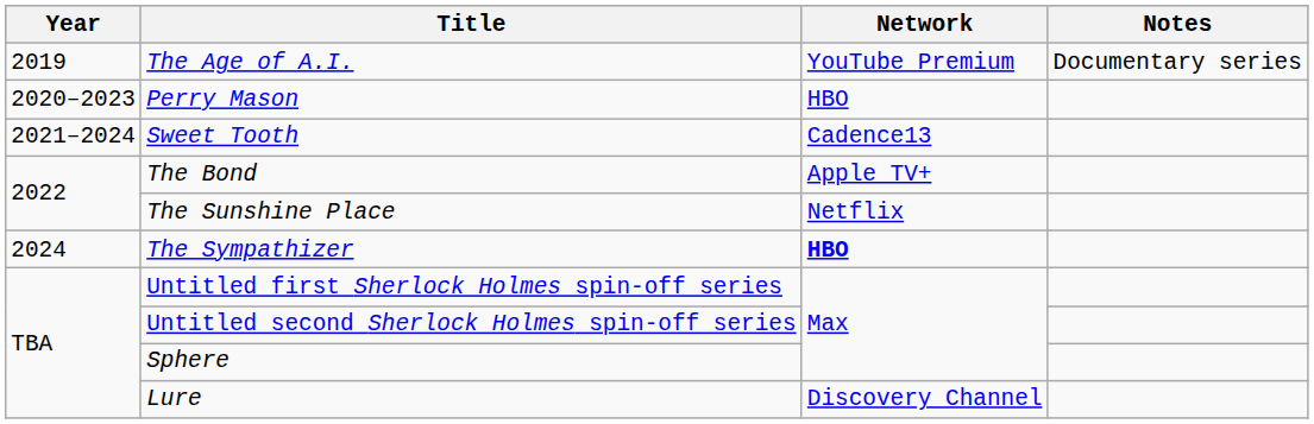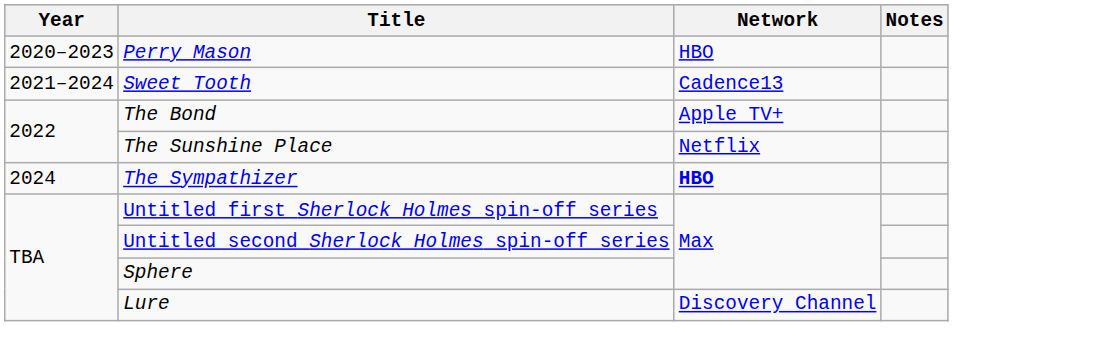- row: 2019 | The Age of A.I. | YouTube Premium | Documentary series
